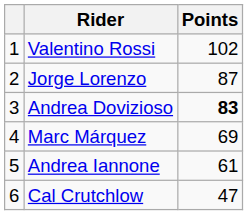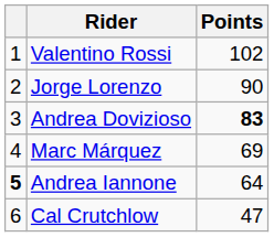Jorge Lorenzo | Points: 87 -> 90
Andrea Iannone | column 1: normal -> bold
Andrea Iannone | Points: 61 -> 64
